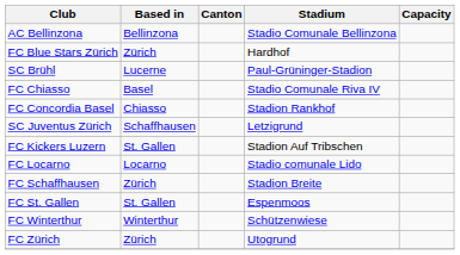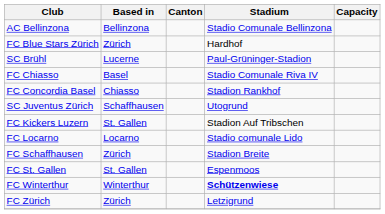SC Juventus Zürich | Stadium: Letzigrund -> Utogrund
FC Winterthur | Stadium: normal -> bold
FC Zürich | Stadium: Utogrund -> Letzigrund
